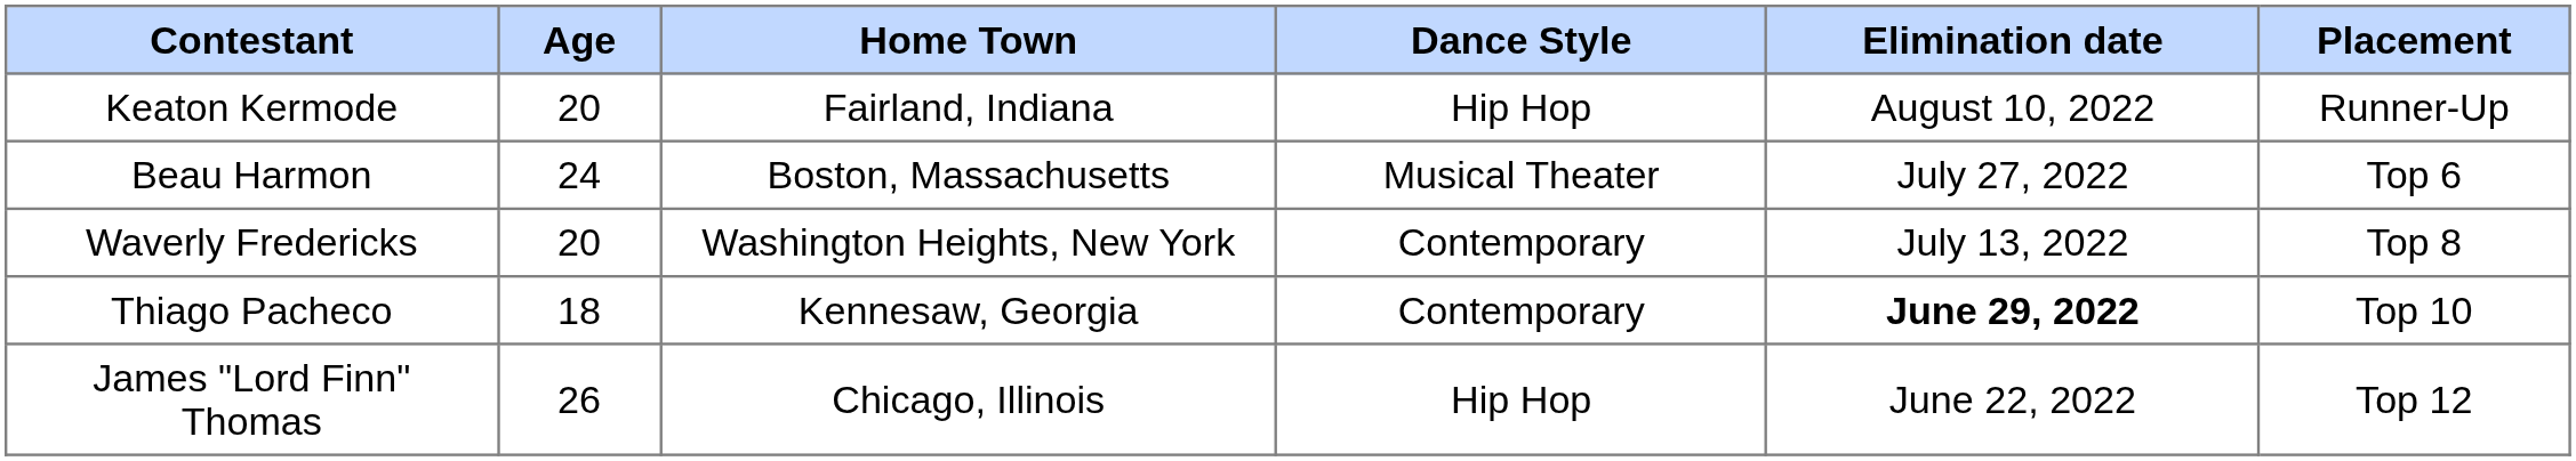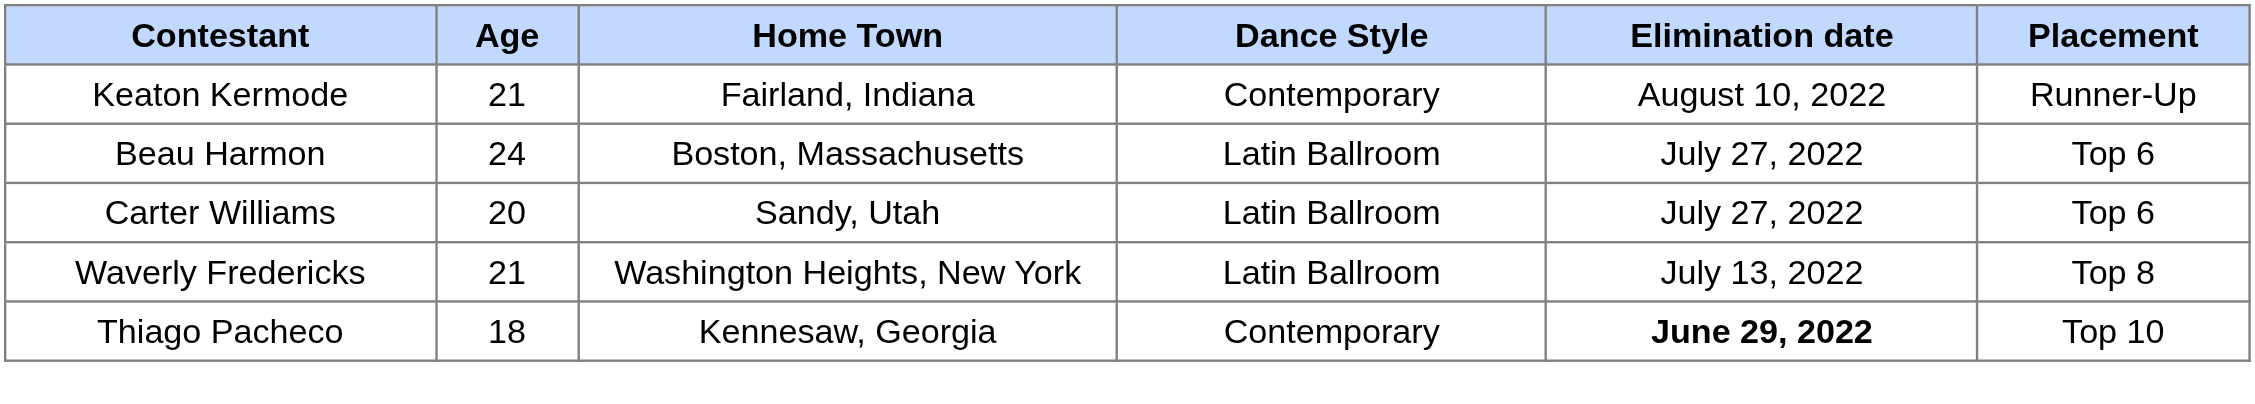Keaton Kermode | Age: 20 -> 21
Keaton Kermode | Dance Style: Hip Hop -> Contemporary
Beau Harmon | Dance Style: Musical Theater -> Latin Ballroom
+ row: Carter Williams | 20 | Sandy, Utah | Latin Ballroom | July 27, 2022 | Top 6
Waverly Fredericks | Age: 20 -> 21
Waverly Fredericks | Dance Style: Contemporary -> Latin Ballroom
- row: James "Lord Finn" Thomas | 26 | Chicago, Illinois | Hip Hop | June 22, 2022 | Top 12
